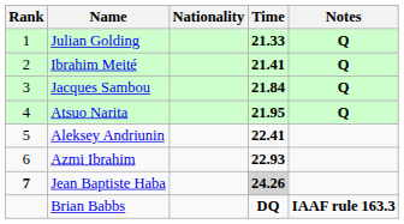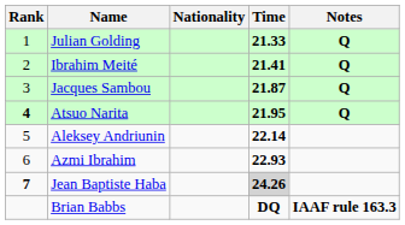Jacques Sambou | Time: 21.84 -> 21.87
Atsuo Narita | Rank: normal -> bold
Aleksey Andriunin | Time: 22.41 -> 22.14
